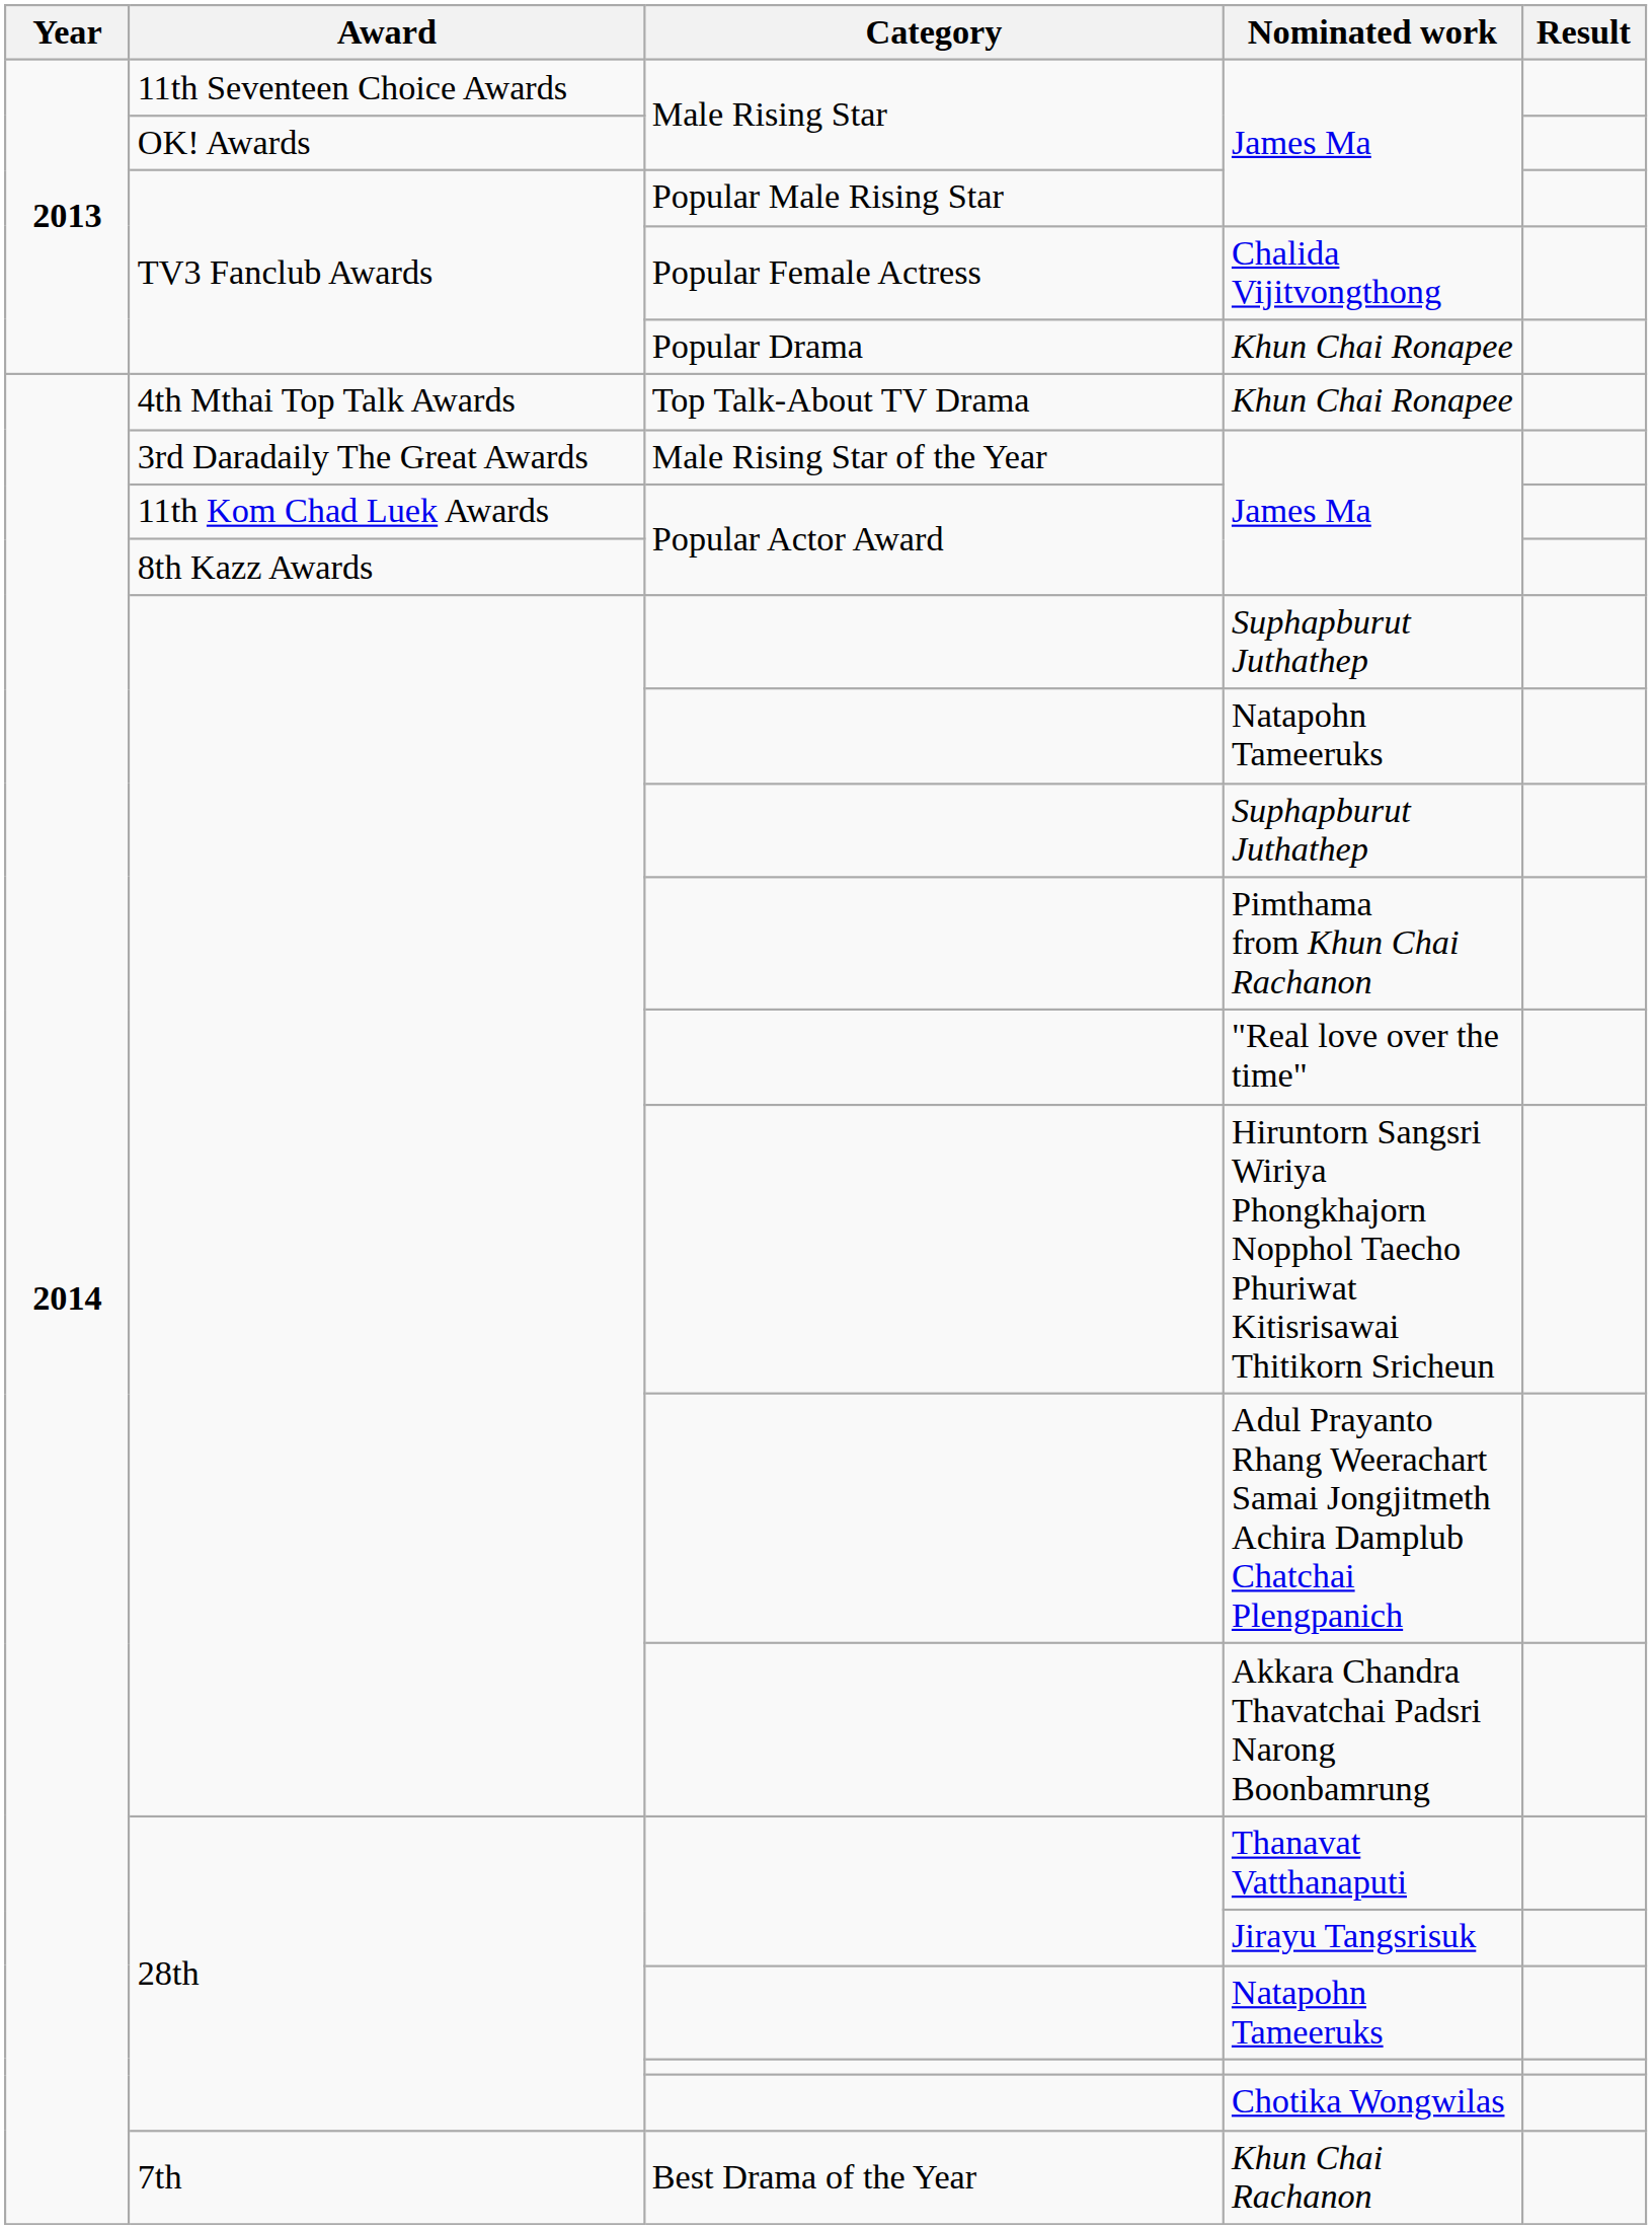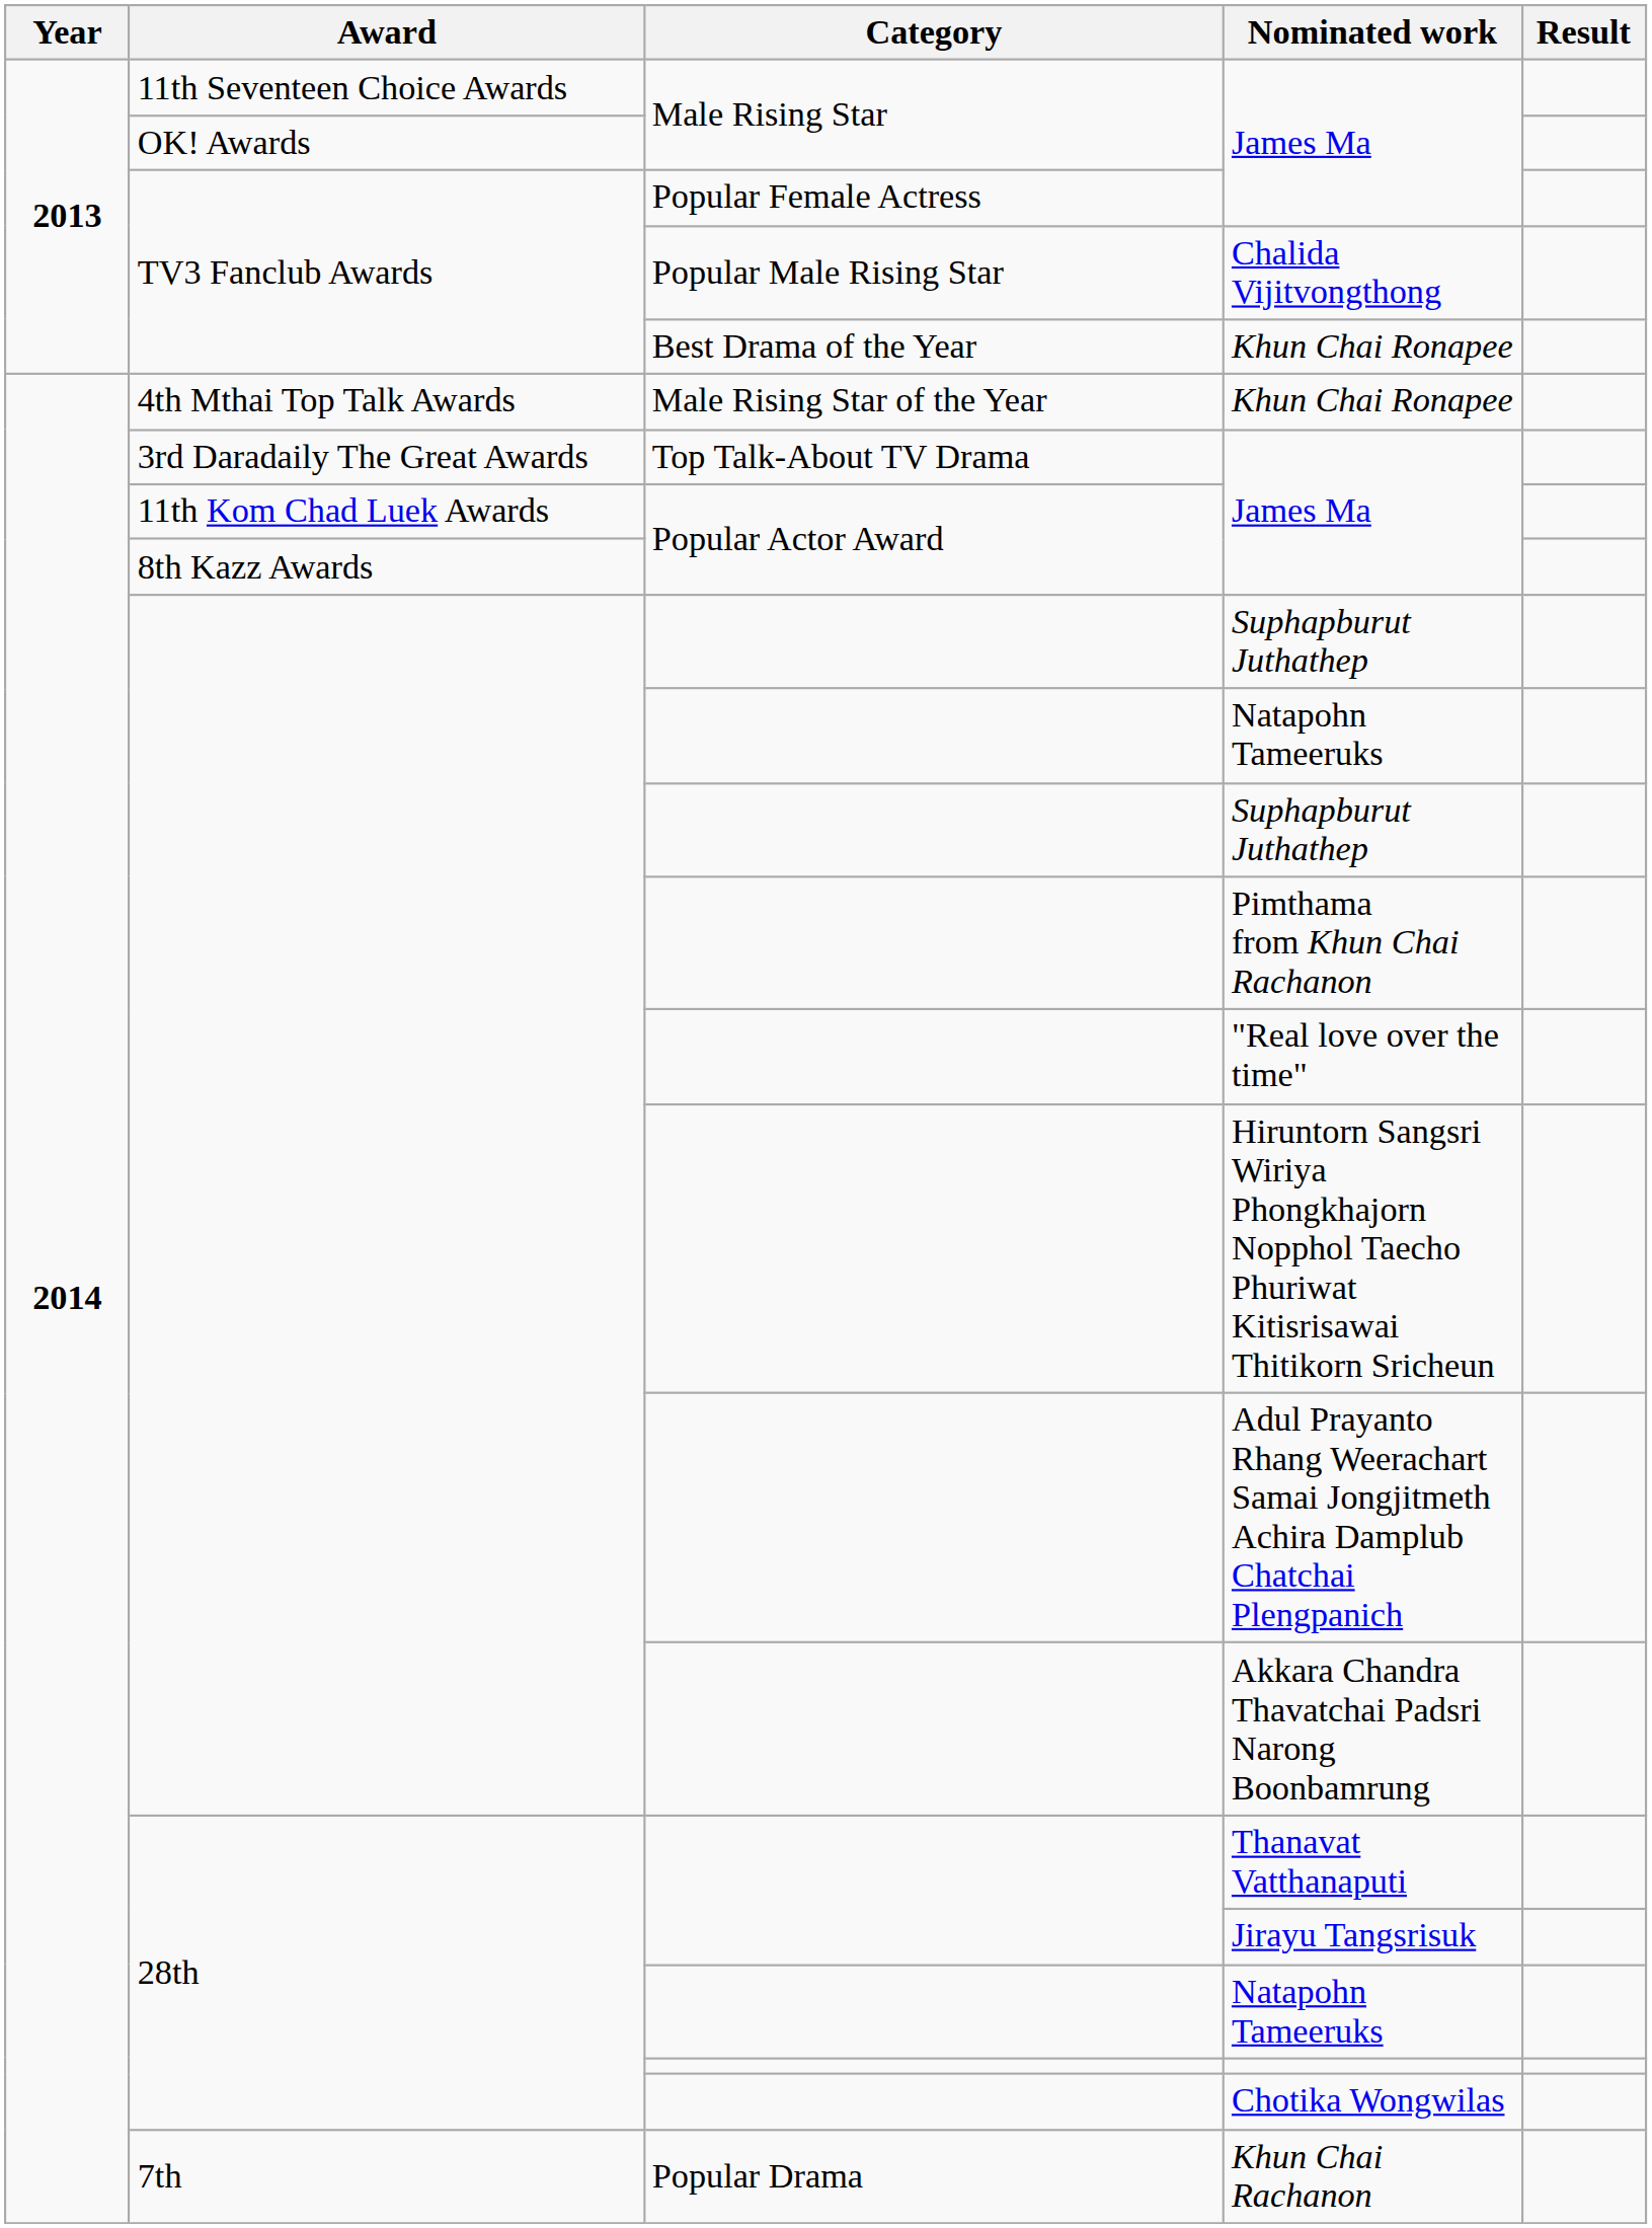TV3 Fanclub Awards / James Ma | Category: Popular Male Rising Star -> Popular Female Actress
Chalida Vijitvongthong | Category: Popular Female Actress -> Popular Male Rising Star
TV3 Fanclub Awards / Khun Chai Ronapee | Category: Popular Drama -> Best Drama of the Year
4th Mthai Top Talk Awards / Khun Chai Ronapee | Category: Top Talk-About TV Drama -> Male Rising Star of the Year
3rd Daradaily The Great Awards / James Ma | Category: Male Rising Star of the Year -> Top Talk-About TV Drama
Khun Chai Rachanon | Category: Best Drama of the Year -> Popular Drama
